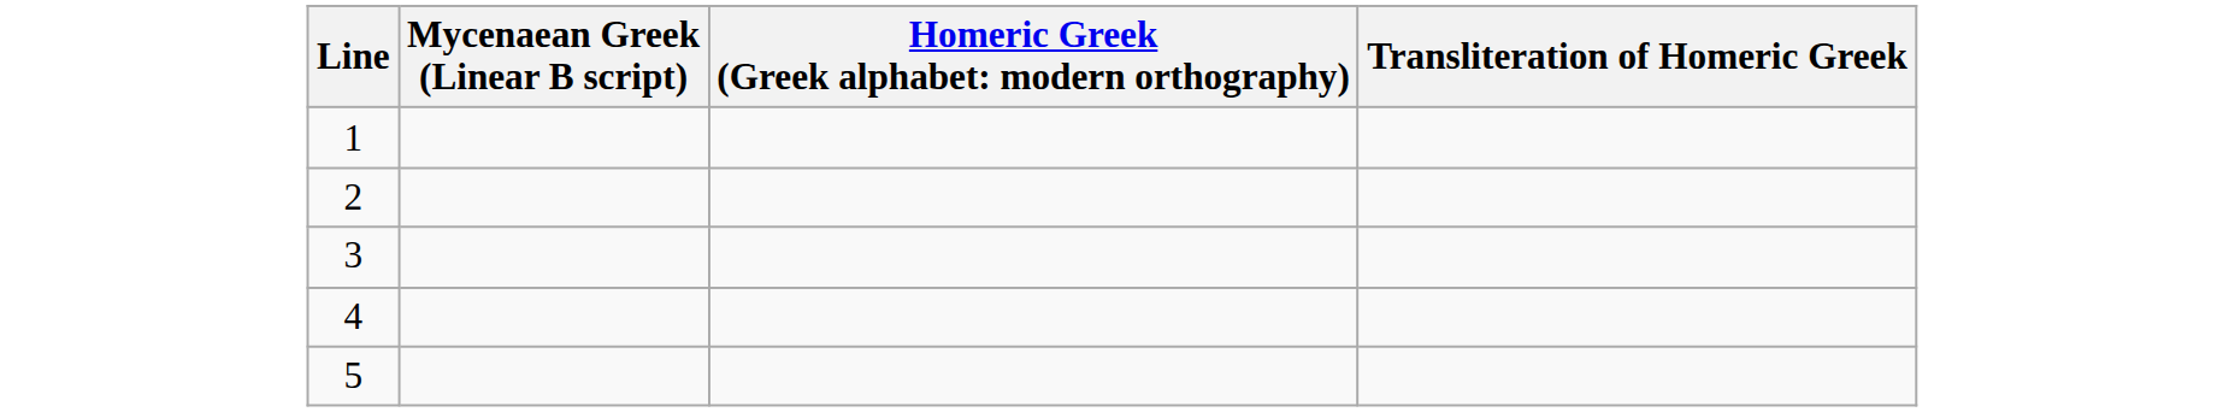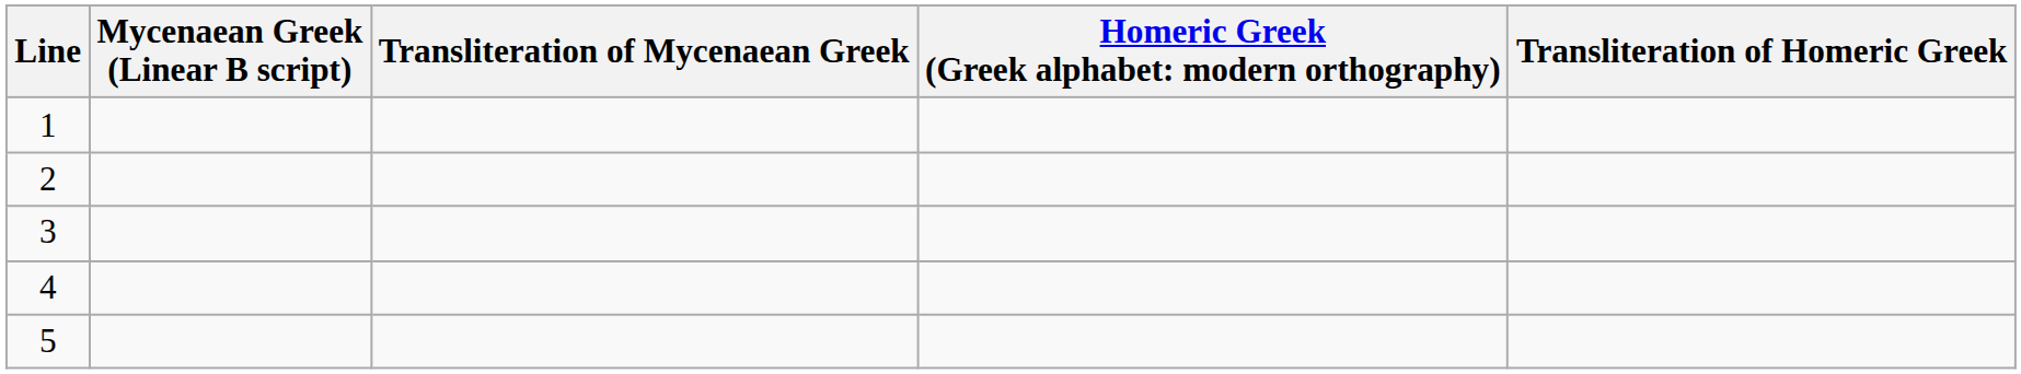+ column: Transliteration of Mycenaean Greek
